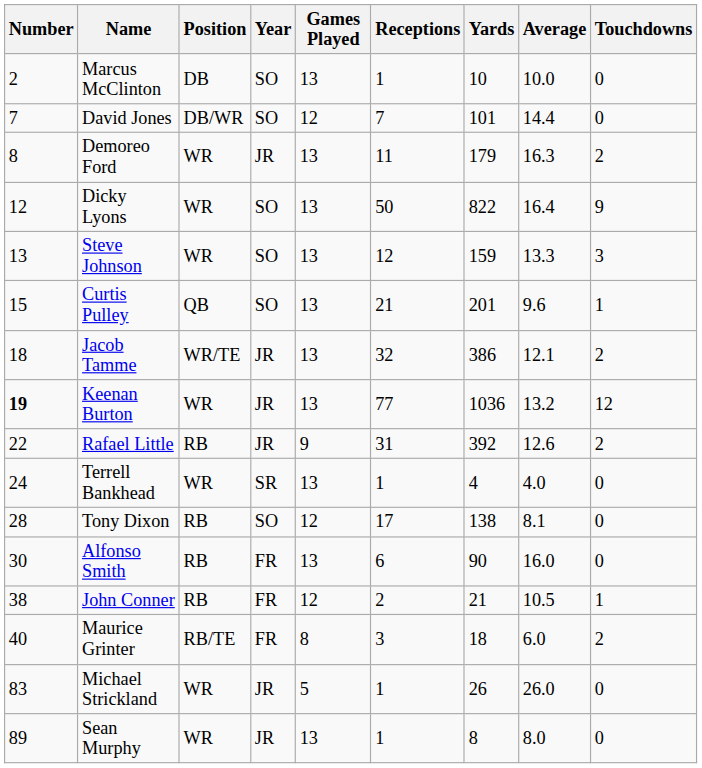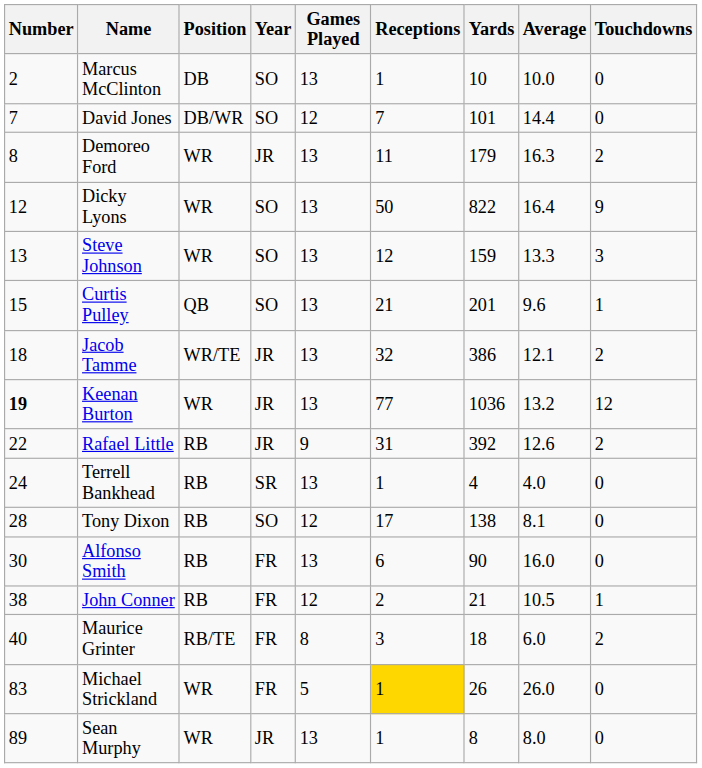Terrell Bankhead | Position: WR -> RB
Michael Strickland | Year: JR -> FR
Michael Strickland | Receptions: no background -> gold background
